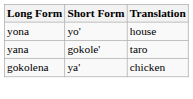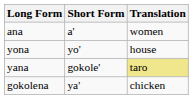+ row: ana | a' | women
yana | Translation: no background -> khaki background
